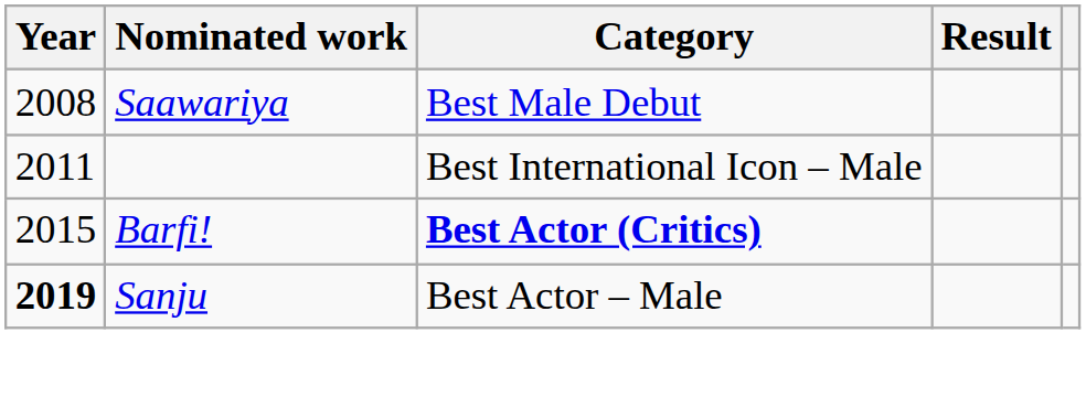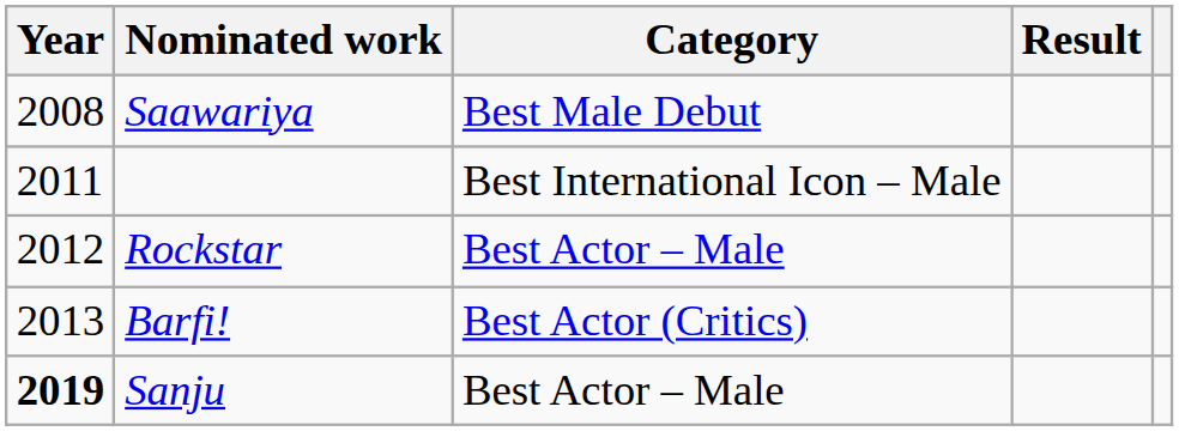+ row: 2012 | Rockstar | Best Actor – Male
Barfi! | Year: 2015 -> 2013
Barfi! | Category: bold -> normal
